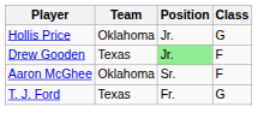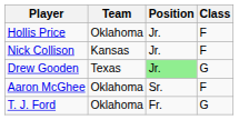Hollis Price | Class: G -> F
+ row: Nick Collison | Kansas | Jr. | F
Drew Gooden | Class: F -> G
T. J. Ford | Team: Texas -> Oklahoma
